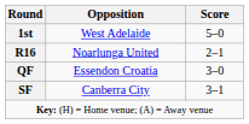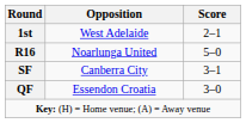1st | Score: 5–0 -> 2–1
R16 | Score: 2–1 -> 5–0
rows swapped: QF <-> SF
